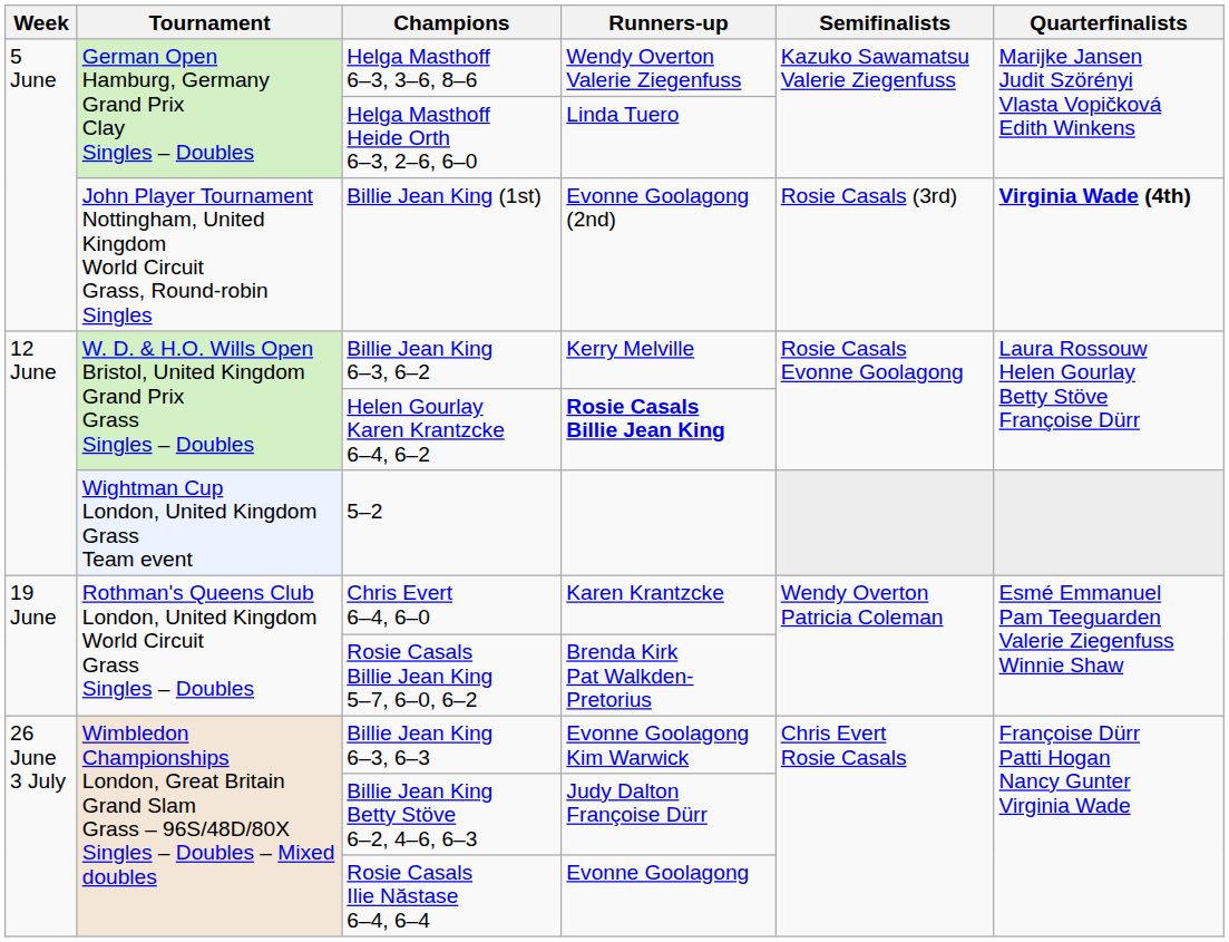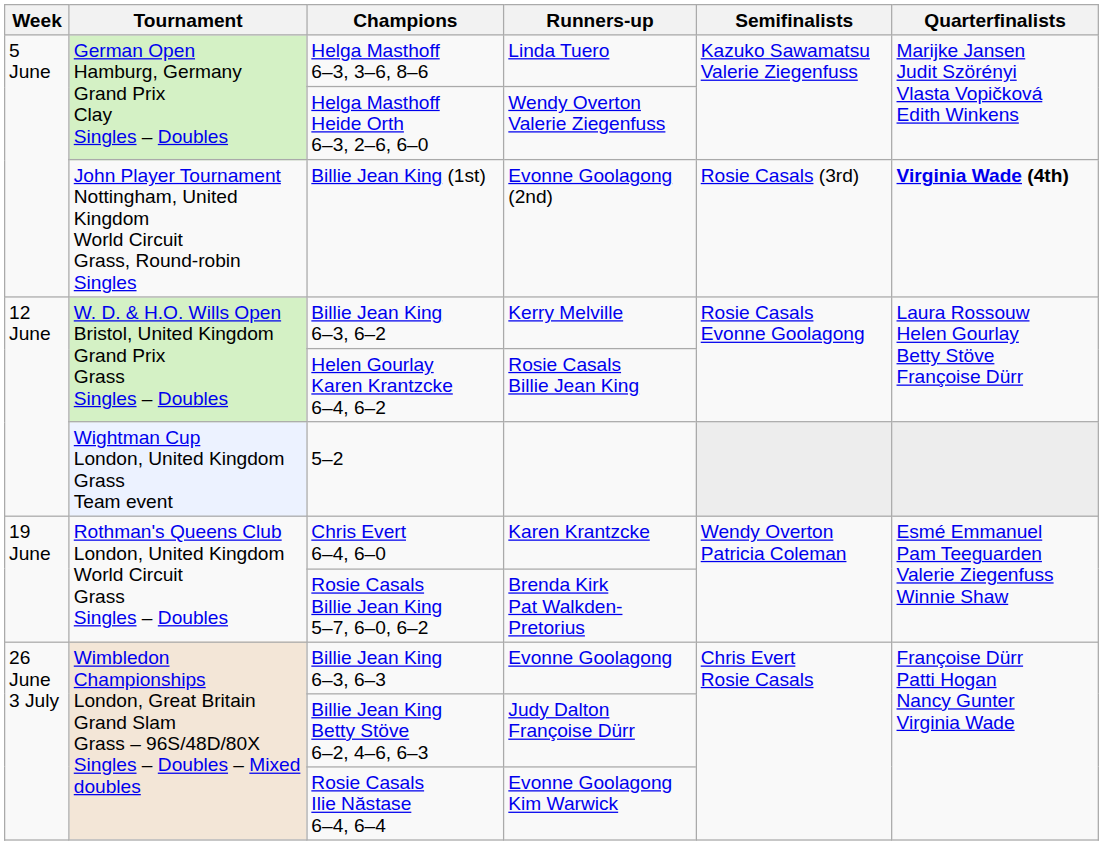Helga Masthoff 6–3, 3–6, 8–6 | Runners-up: Wendy Overton Valerie Ziegenfuss -> Linda Tuero
Helga Masthoff Heide Orth 6–3, 2–6, 6–0 | Runners-up: Linda Tuero -> Wendy Overton Valerie Ziegenfuss
Helen Gourlay Karen Krantzcke 6–4, 6–2 | Runners-up: bold -> normal
Billie Jean King 6–3, 6–3 | Runners-up: Evonne Goolagong Kim Warwick -> Evonne Goolagong
Rosie Casals Ilie Năstase 6–4, 6–4 | Runners-up: Evonne Goolagong -> Evonne Goolagong Kim Warwick
